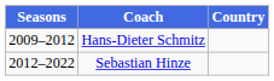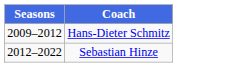- column: Country
